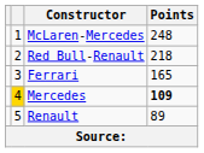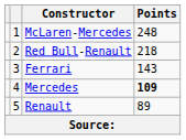Ferrari | Points: 165 -> 143
Mercedes | column 2: gold background -> no background
